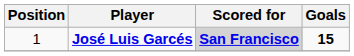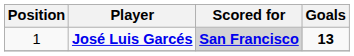José Luis Garcés | Goals: 15 -> 13
